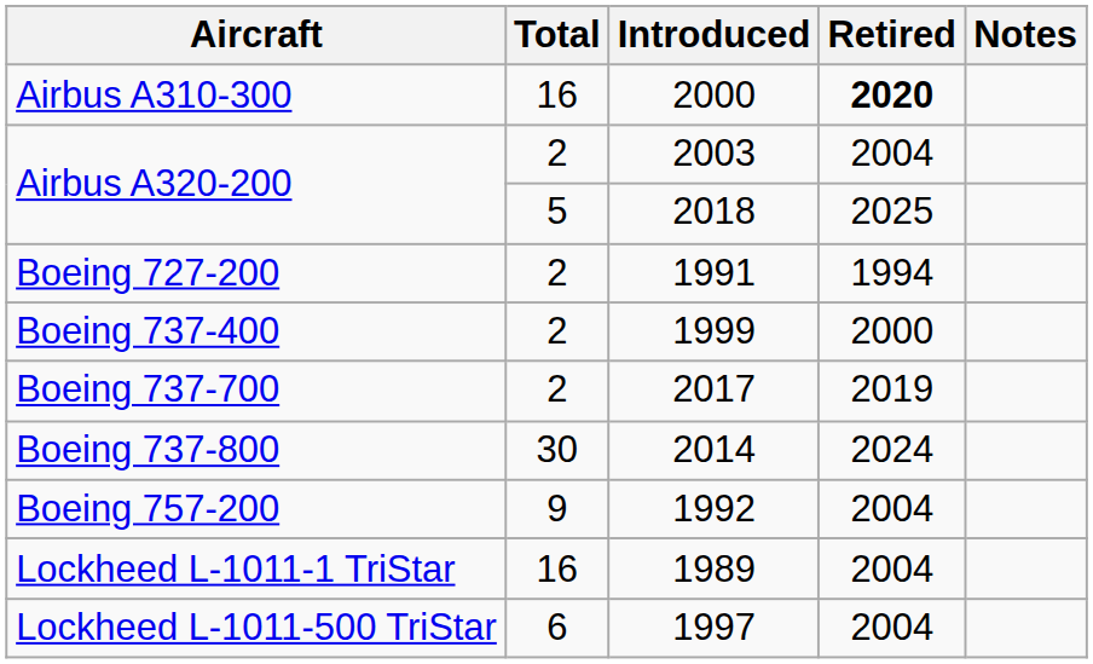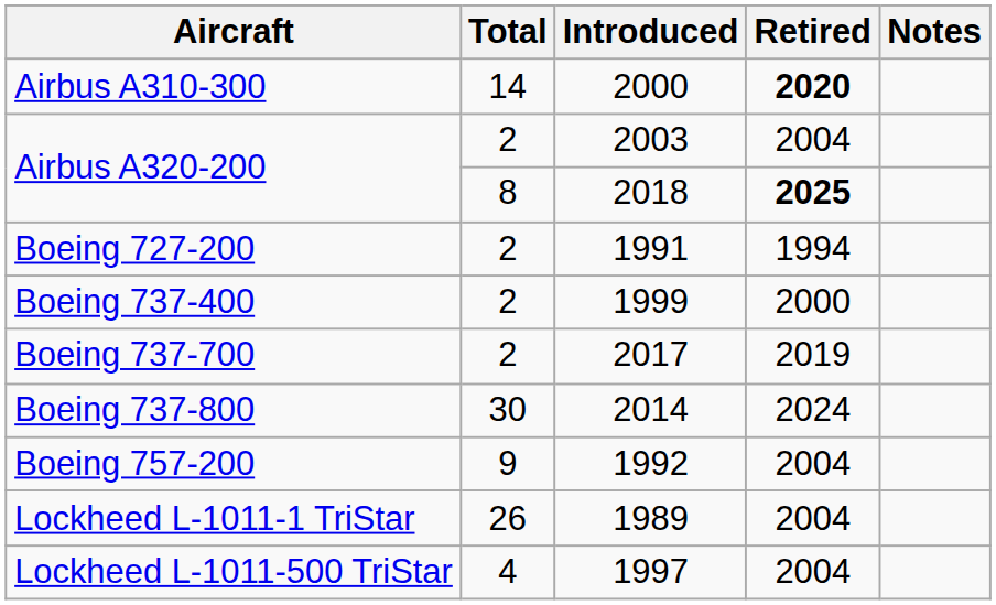Airbus A310-300 | Total: 16 -> 14
Airbus A320-200 / 2018 | Total: 5 -> 8
Airbus A320-200 / 2018 | Retired: normal -> bold
Lockheed L-1011-1 TriStar | Total: 16 -> 26
Lockheed L-1011-500 TriStar | Total: 6 -> 4
